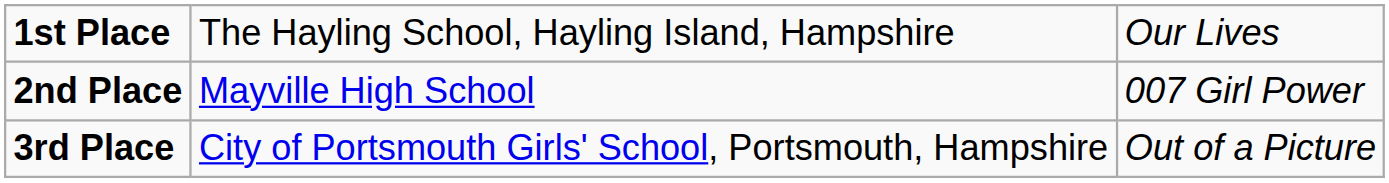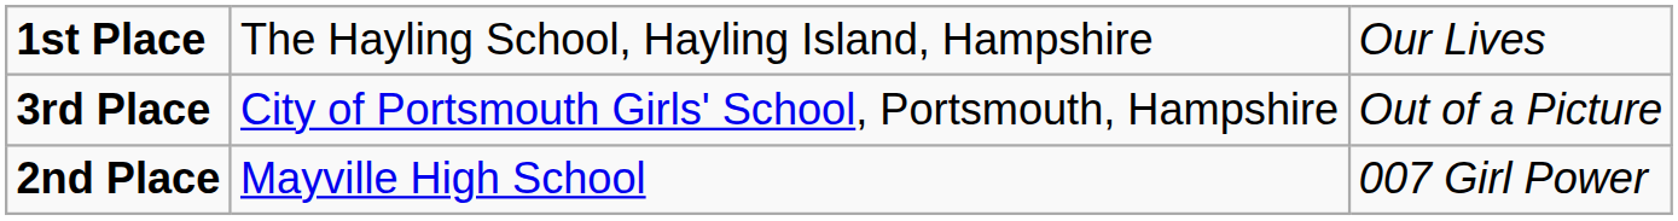rows swapped: 2nd Place <-> 3rd Place
